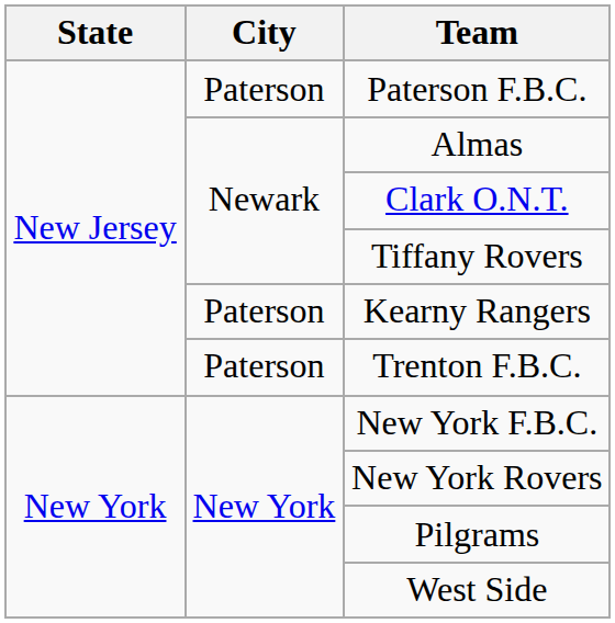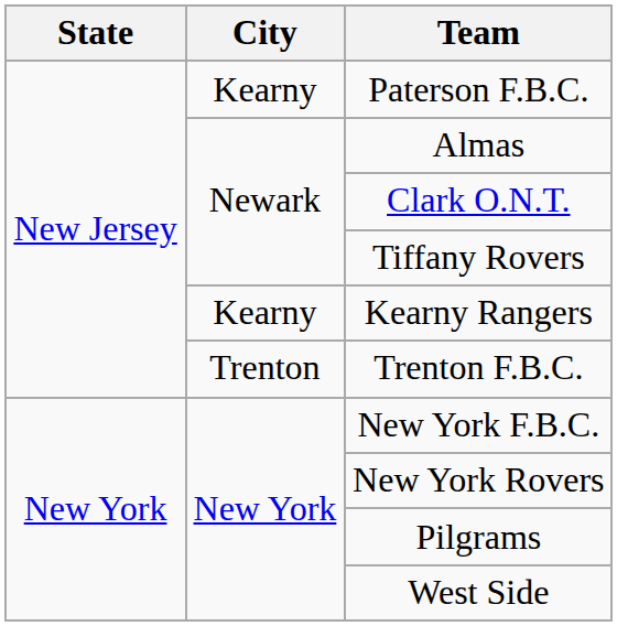Paterson F.B.C. | City: Paterson -> Kearny
Kearny Rangers | City: Paterson -> Kearny
Trenton F.B.C. | City: Paterson -> Trenton
